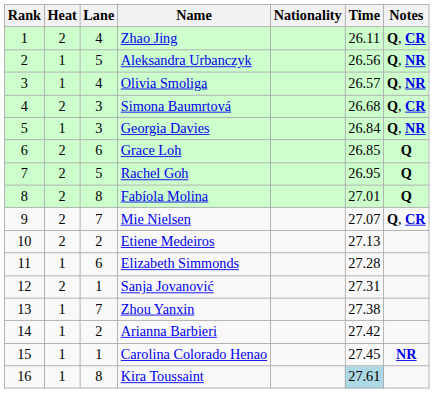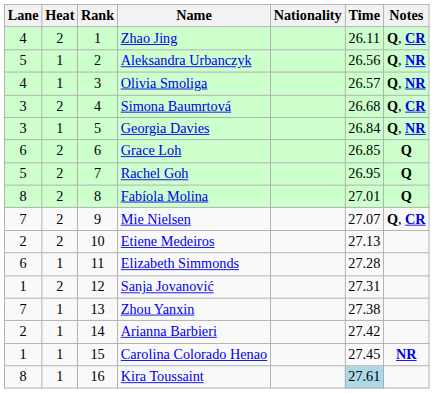columns swapped: Rank <-> Lane
